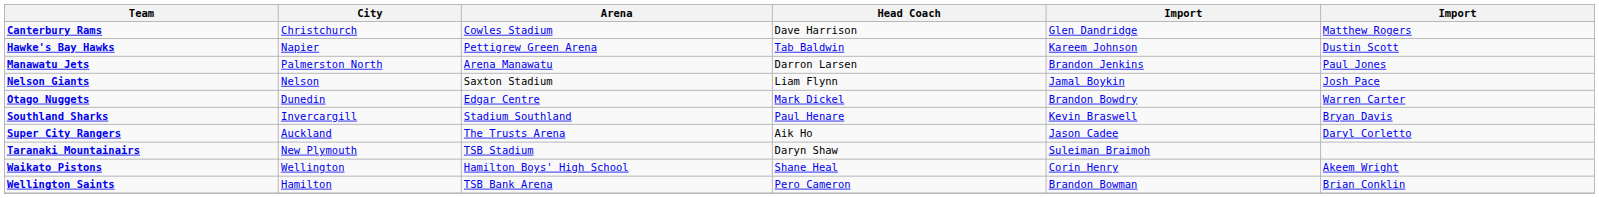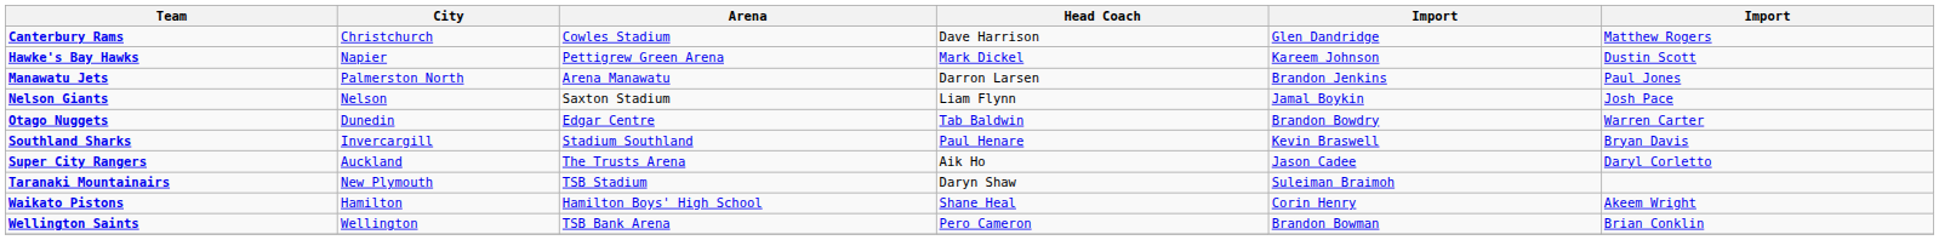Hawke's Bay Hawks | Head Coach: Tab Baldwin -> Mark Dickel
Otago Nuggets | Head Coach: Mark Dickel -> Tab Baldwin
Waikato Pistons | City: Wellington -> Hamilton
Wellington Saints | City: Hamilton -> Wellington
